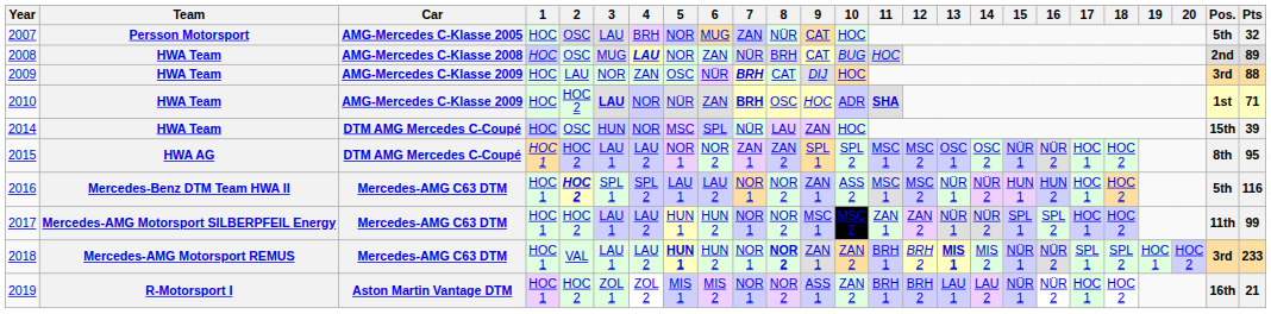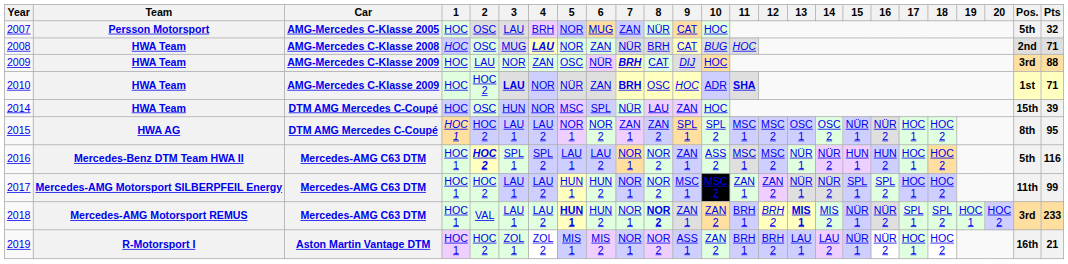2008 | Pts: 89 -> 71
